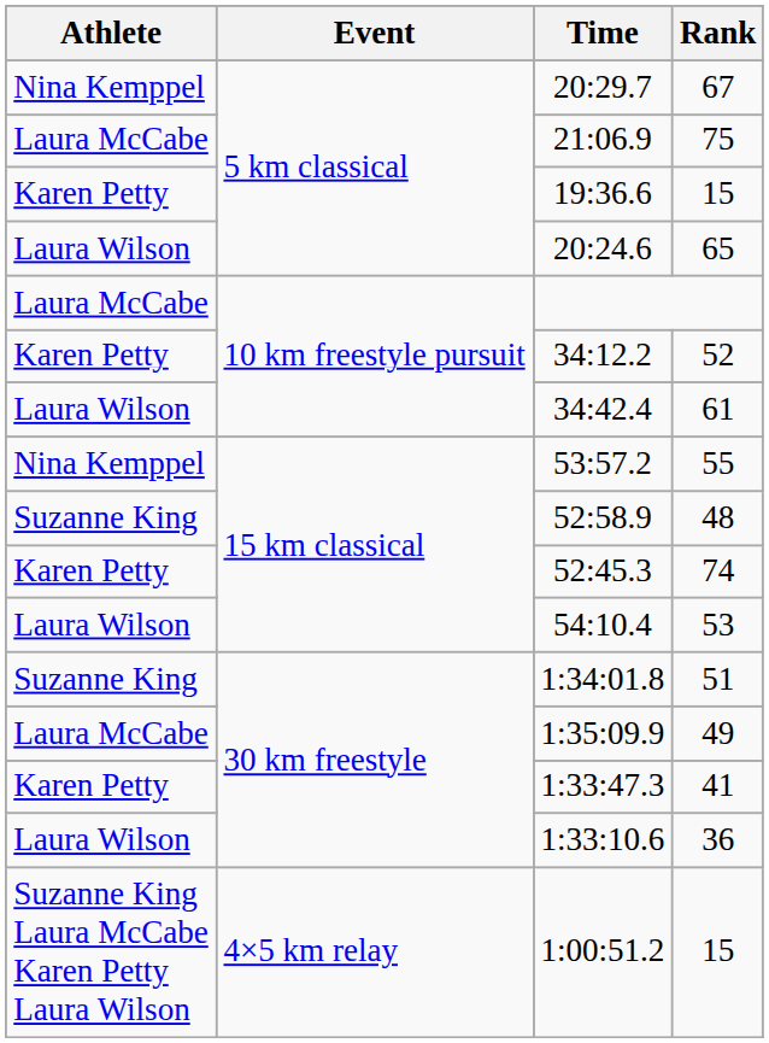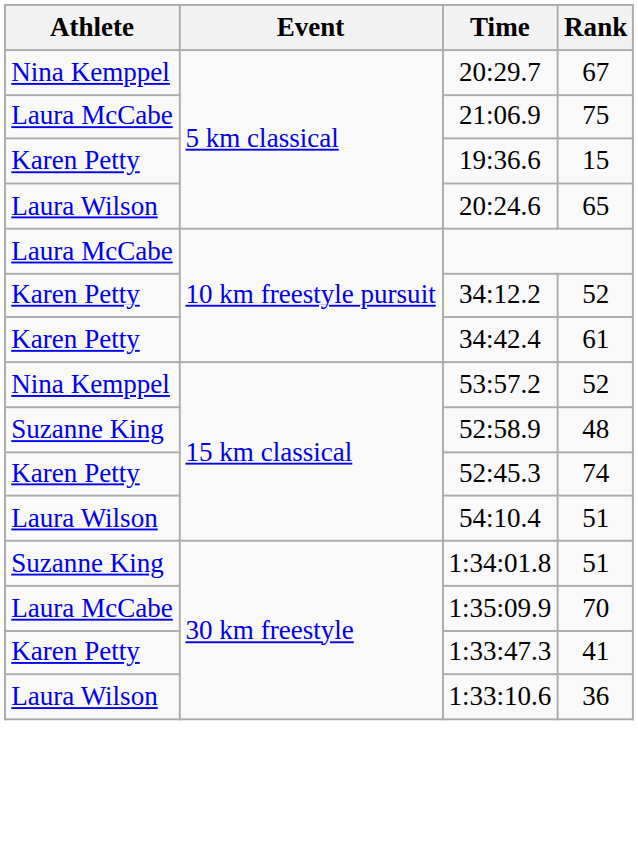34:42.4 | Athlete: Laura Wilson -> Karen Petty
53:57.2 | Rank: 55 -> 52
54:10.4 | Rank: 53 -> 51
1:35:09.9 | Rank: 49 -> 70
- row: Suzanne King Laura McCabe Karen Petty Laura Wilson | 4×5 km relay | 1:00:51.2 | 15
